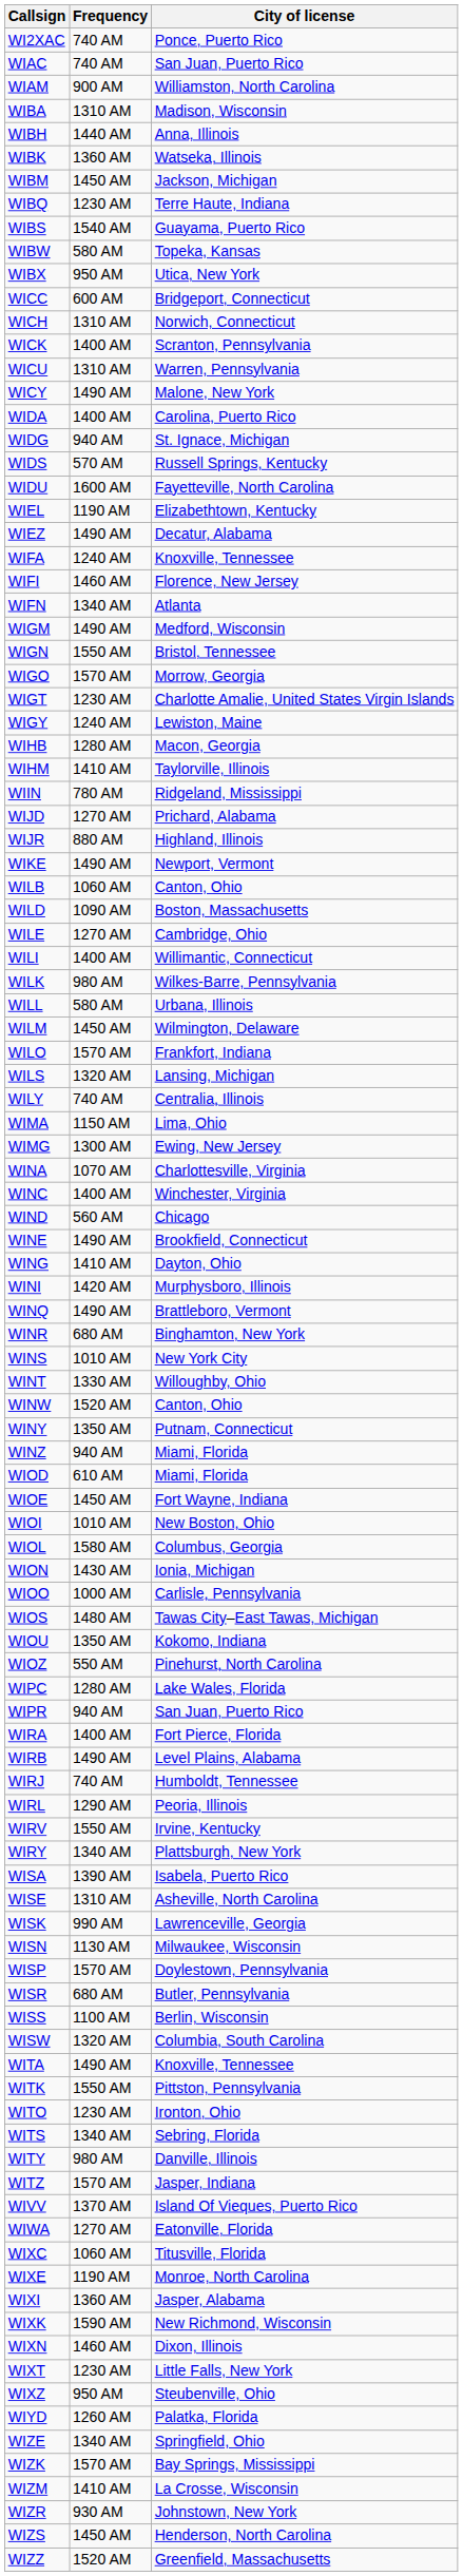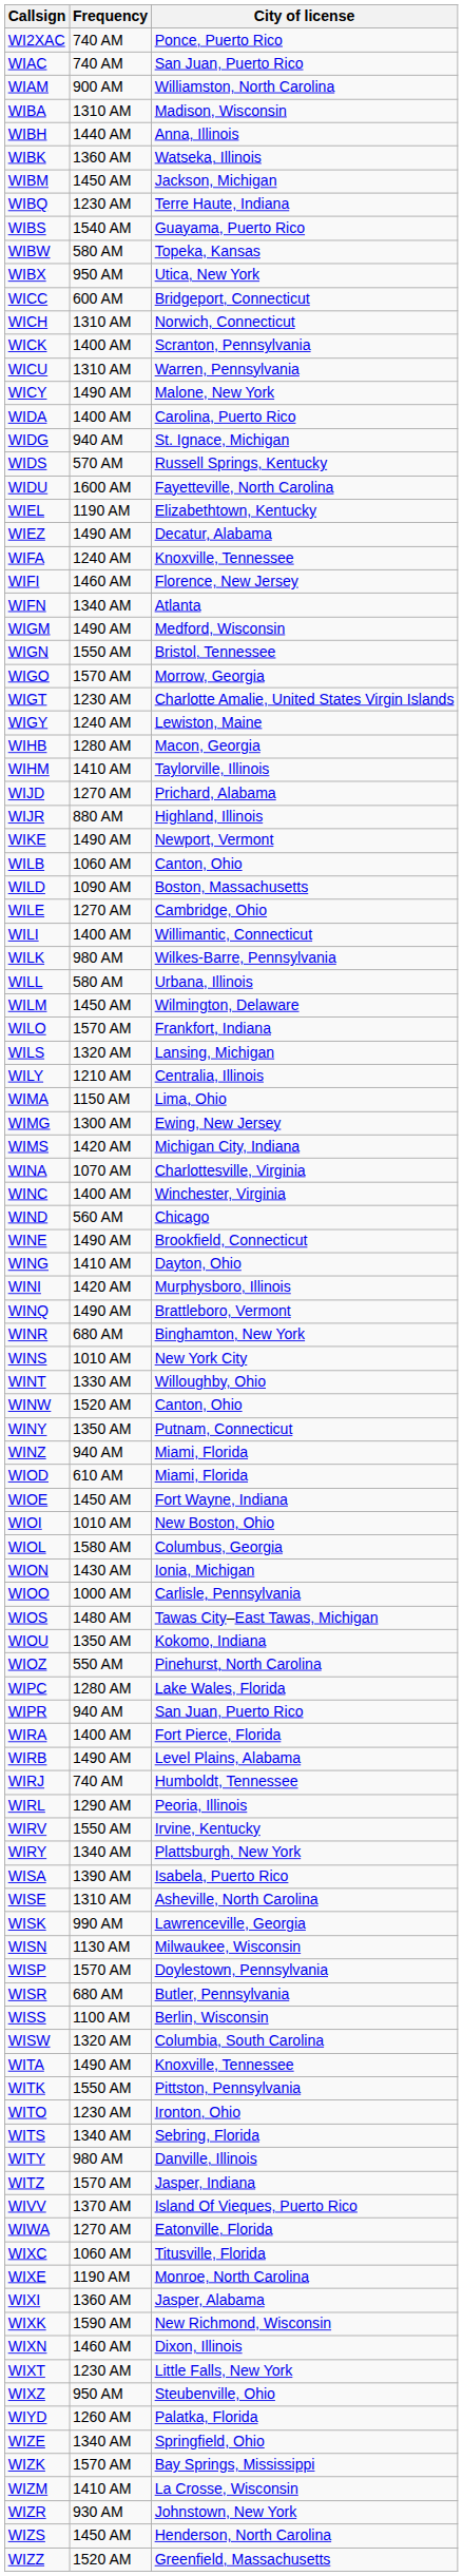- row: WIIN | 780 AM | Ridgeland, Mississippi
WILY | Frequency: 740 AM -> 1210 AM
+ row: WIMS | 1420 AM | Michigan City, Indiana
